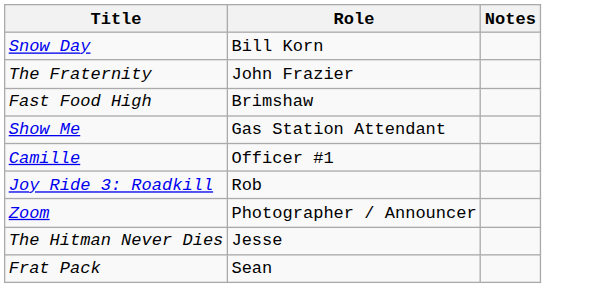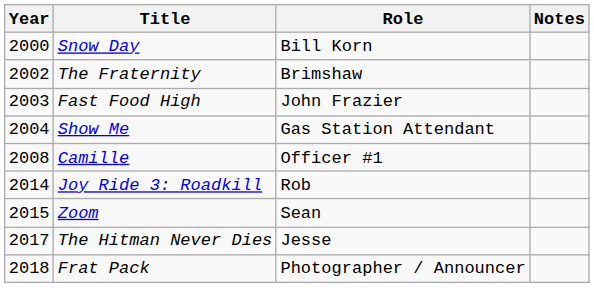+ column: Year | 2000 | 2002 | 2003 | 2004 | 2008 | 2014 | 2015 | 2017 | 2018
The Fraternity | Role: John Frazier -> Brimshaw
Fast Food High | Role: Brimshaw -> John Frazier
Zoom | Role: Photographer / Announcer -> Sean
Frat Pack | Role: Sean -> Photographer / Announcer
